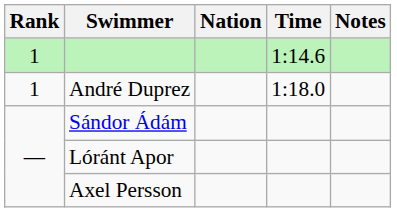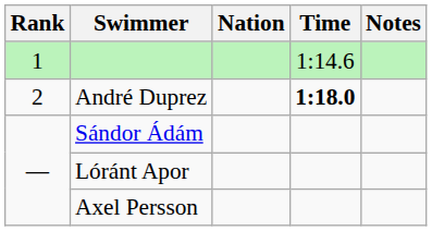André Duprez | Rank: 1 -> 2
André Duprez | Time: normal -> bold
